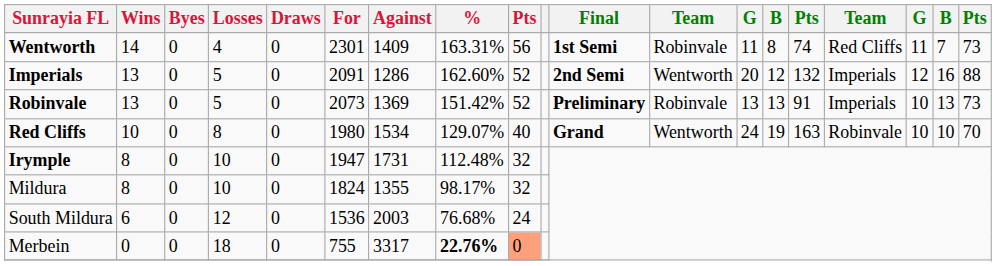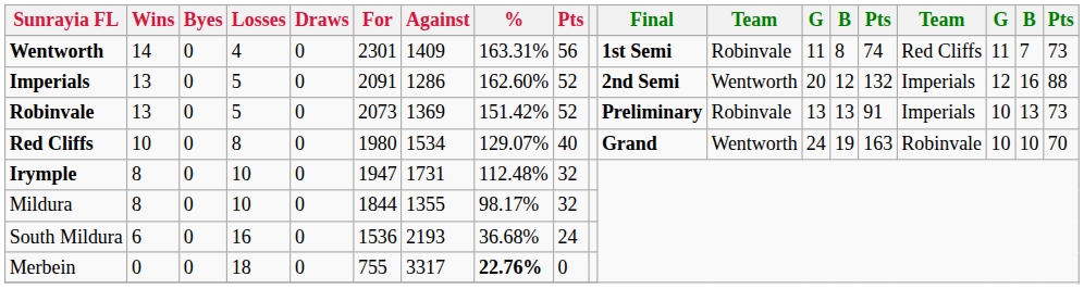Mildura | For: 1824 -> 1844
South Mildura | Losses: 12 -> 16
South Mildura | Against: 2003 -> 2193
South Mildura | %: 76.68% -> 36.68%
Merbein | column 9: lightsalmon background -> no background
